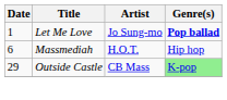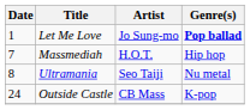Massmediah | Date: 6 -> 7
+ row: 8 | Ultramania | Seo Taiji | Nu metal
Outside Castle | Date: 29 -> 24
Outside Castle | Genre(s): lightgreen background -> no background
